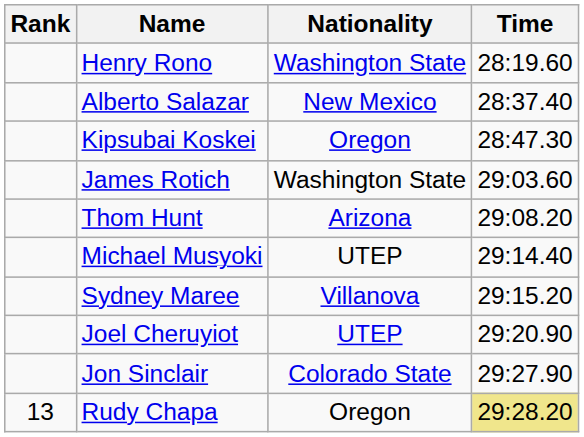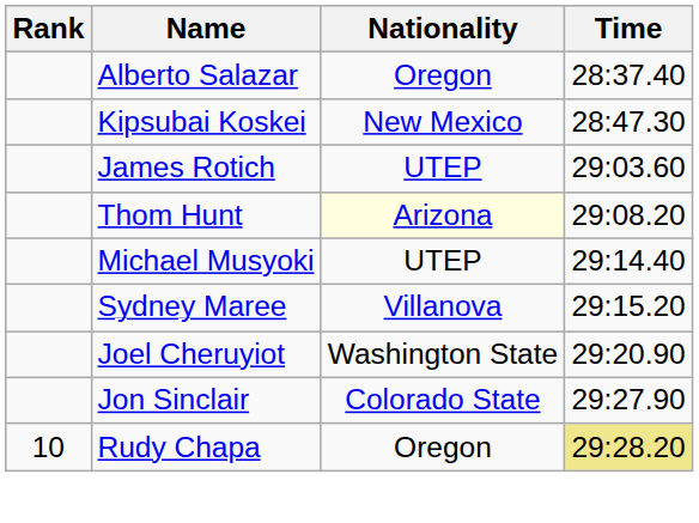- row: Henry Rono | Washington State | 28:19.60
Alberto Salazar | Nationality: New Mexico -> Oregon
Kipsubai Koskei | Nationality: Oregon -> New Mexico
James Rotich | Nationality: Washington State -> UTEP
Thom Hunt | Nationality: no background -> lightyellow background
Joel Cheruyiot | Nationality: UTEP -> Washington State
Rudy Chapa | Rank: 13 -> 10
